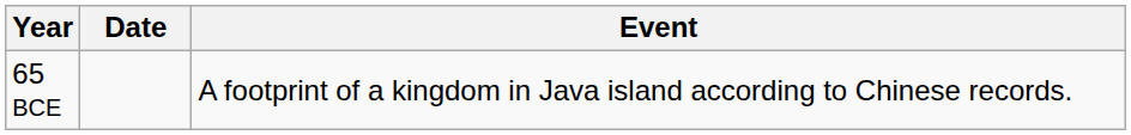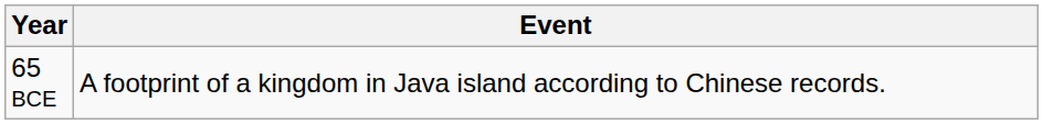- column: Date
